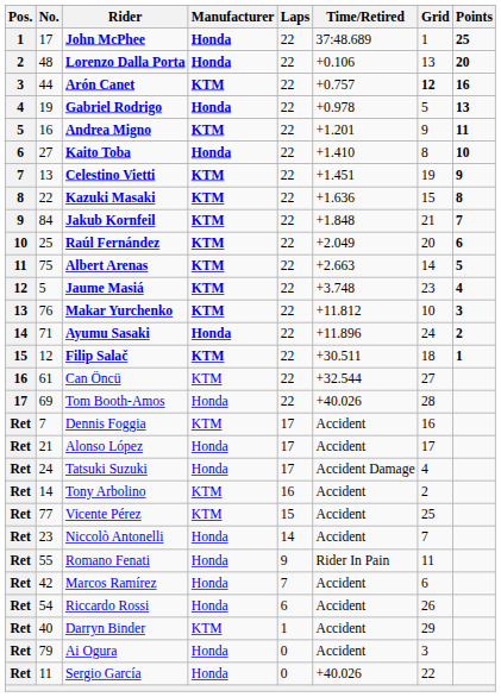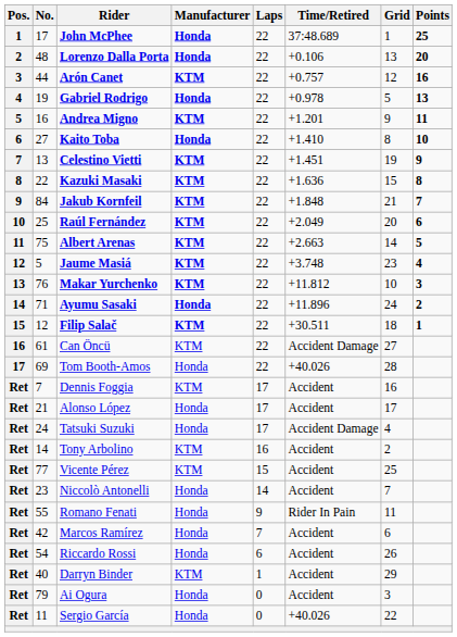Arón Canet | Grid: bold -> normal
Can Öncü | Time/Retired: +32.544 -> Accident Damage
